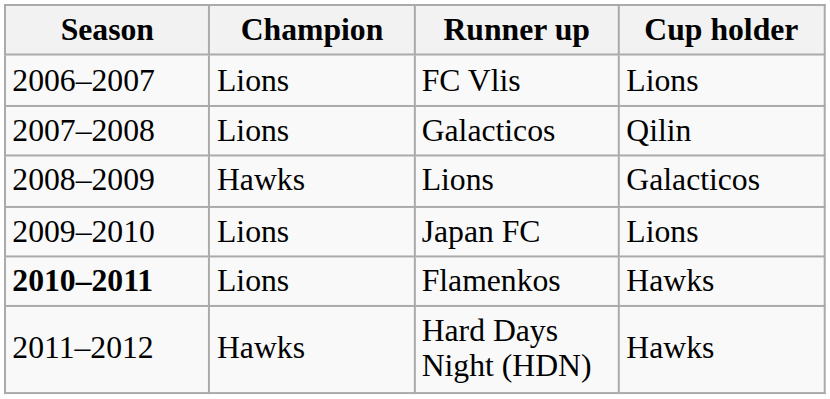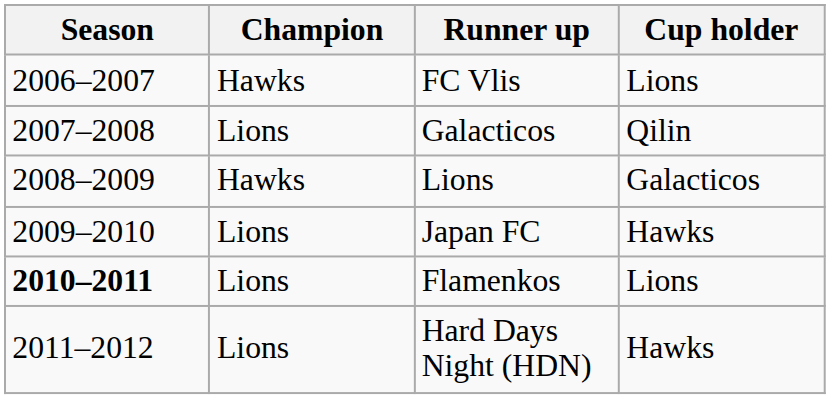FC Vlis | Champion: Lions -> Hawks
Japan FC | Cup holder: Lions -> Hawks
Flamenkos | Cup holder: Hawks -> Lions
Hard Days Night (HDN) | Champion: Hawks -> Lions
